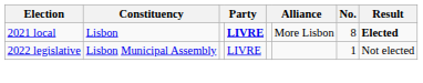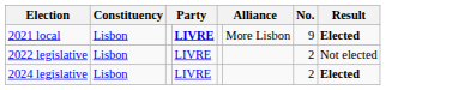2021 local | No.: 8 -> 9
2022 legislative | Constituency: Lisbon Municipal Assembly -> Lisbon
2022 legislative | No.: 1 -> 2
+ row: 2024 legislative | Lisbon | LIVRE | 2 | Elected
